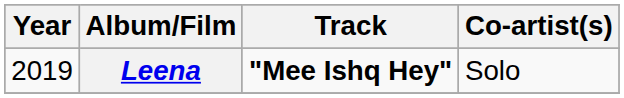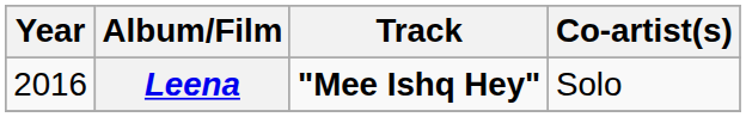Leena | Year: 2019 -> 2016
